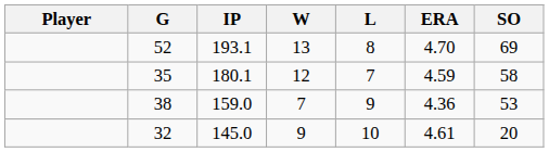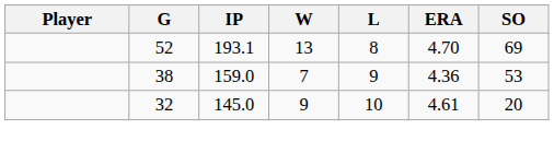- row: 35 | 180.1 | 12 | 7 | 4.59 | 58
